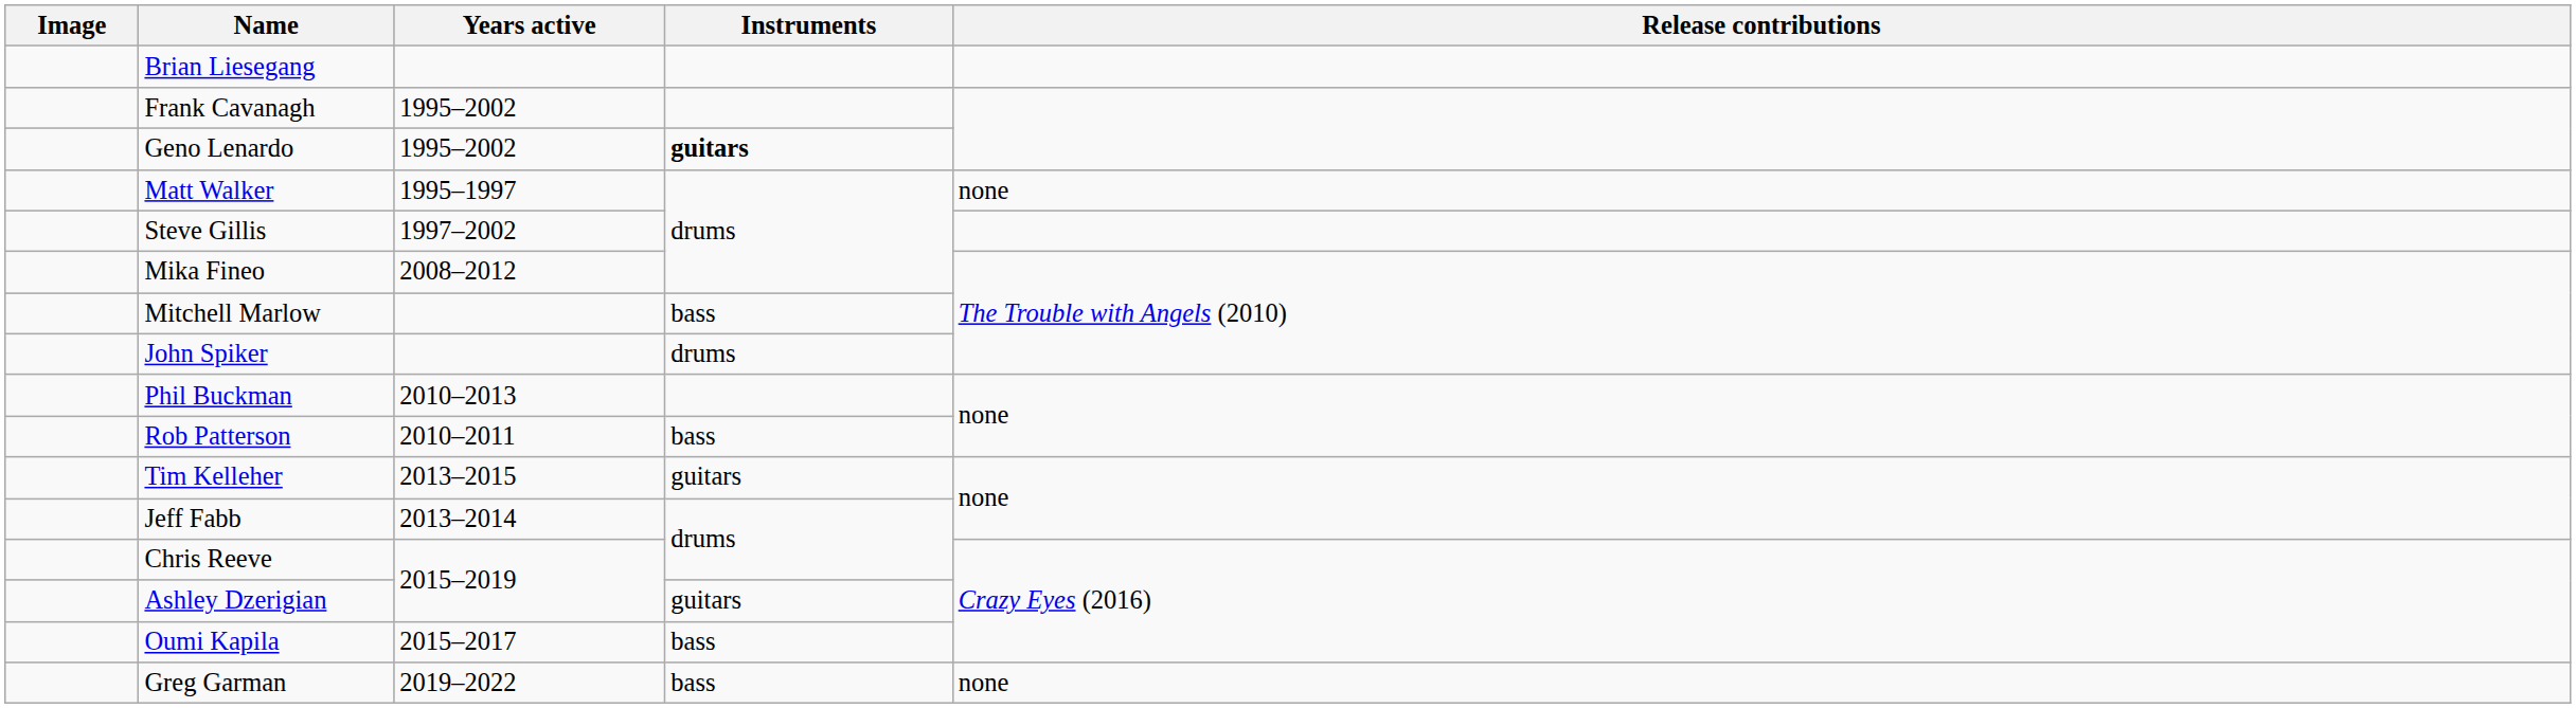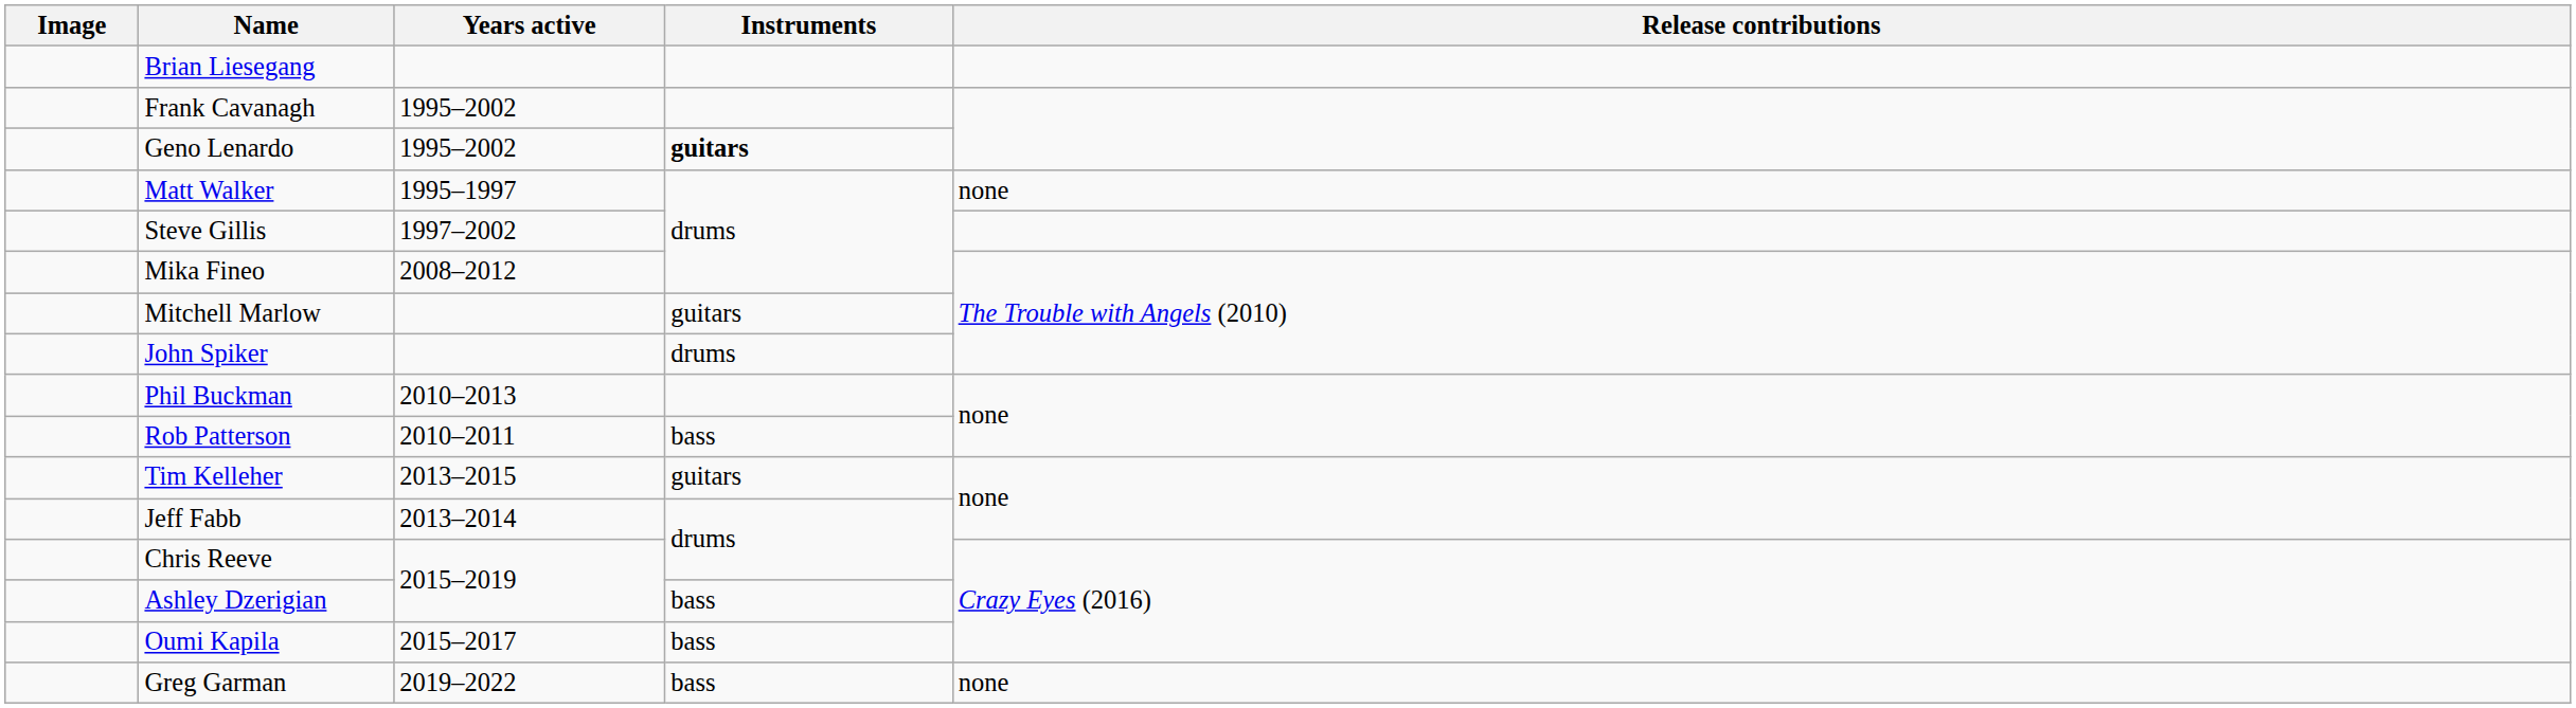Mitchell Marlow | Instruments: bass -> guitars
Ashley Dzerigian | Instruments: guitars -> bass
